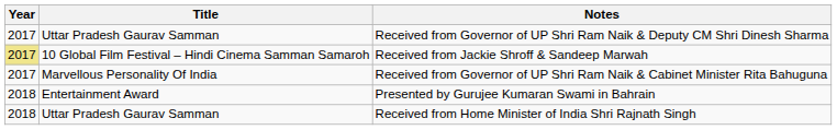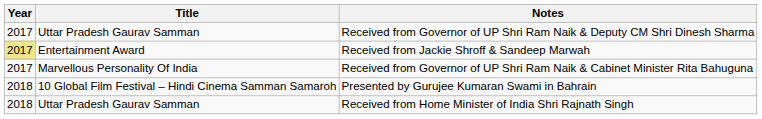Received from Jackie Shroff & Sandeep Marwah | Title: 10 Global Film Festival – Hindi Cinema Samman Samaroh -> Entertainment Award
Presented by Gurujee Kumaran Swami in Bahrain | Title: Entertainment Award -> 10 Global Film Festival – Hindi Cinema Samman Samaroh
